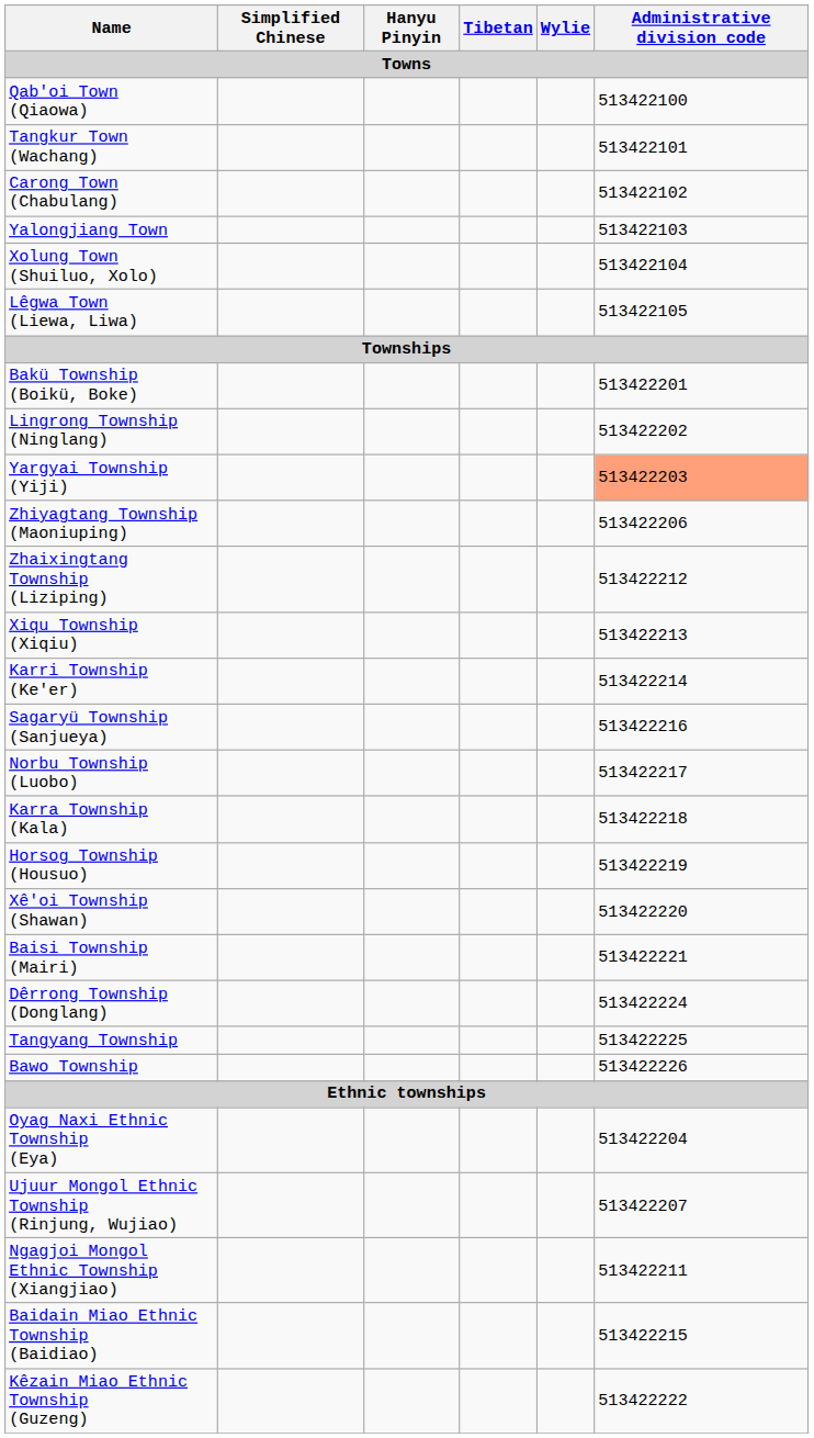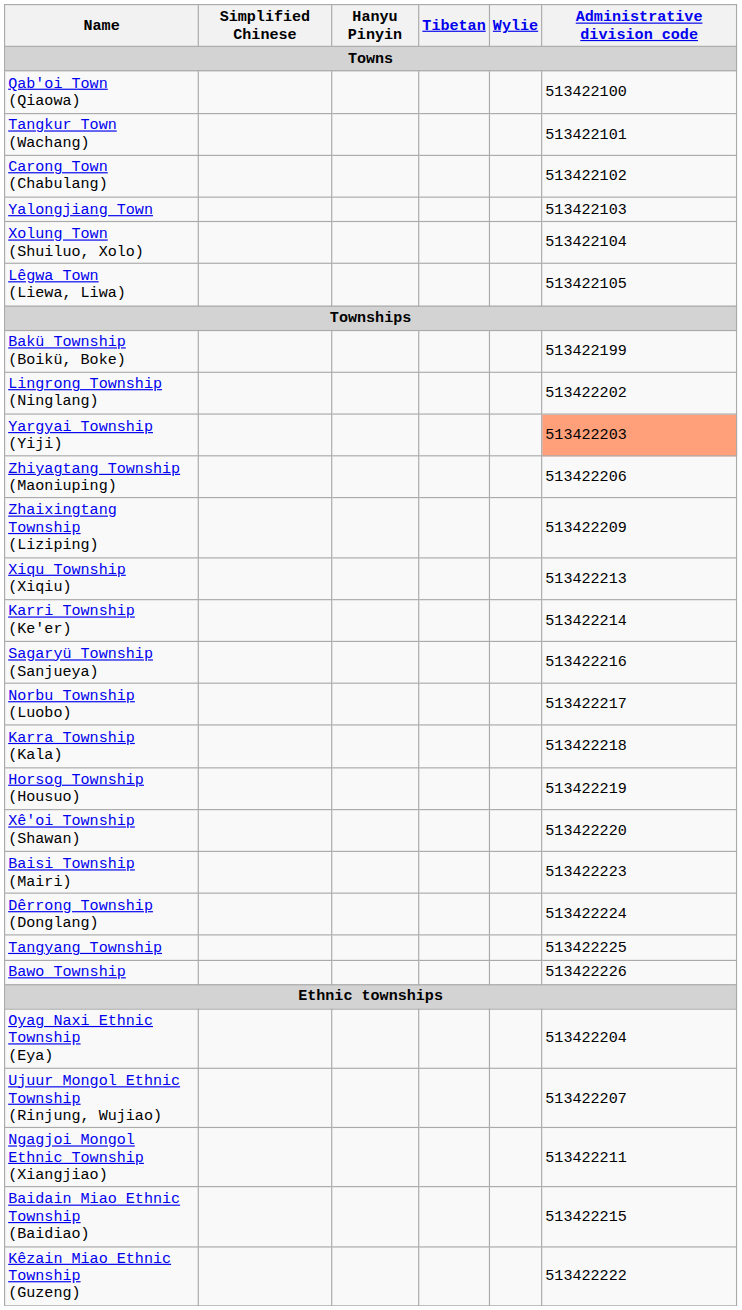Bakü Township (Boikü, Boke) | Administrative division code: 513422201 -> 513422199
Zhaixingtang Township (Liziping) | Administrative division code: 513422212 -> 513422209
Baisi Township (Mairi) | Administrative division code: 513422221 -> 513422223
